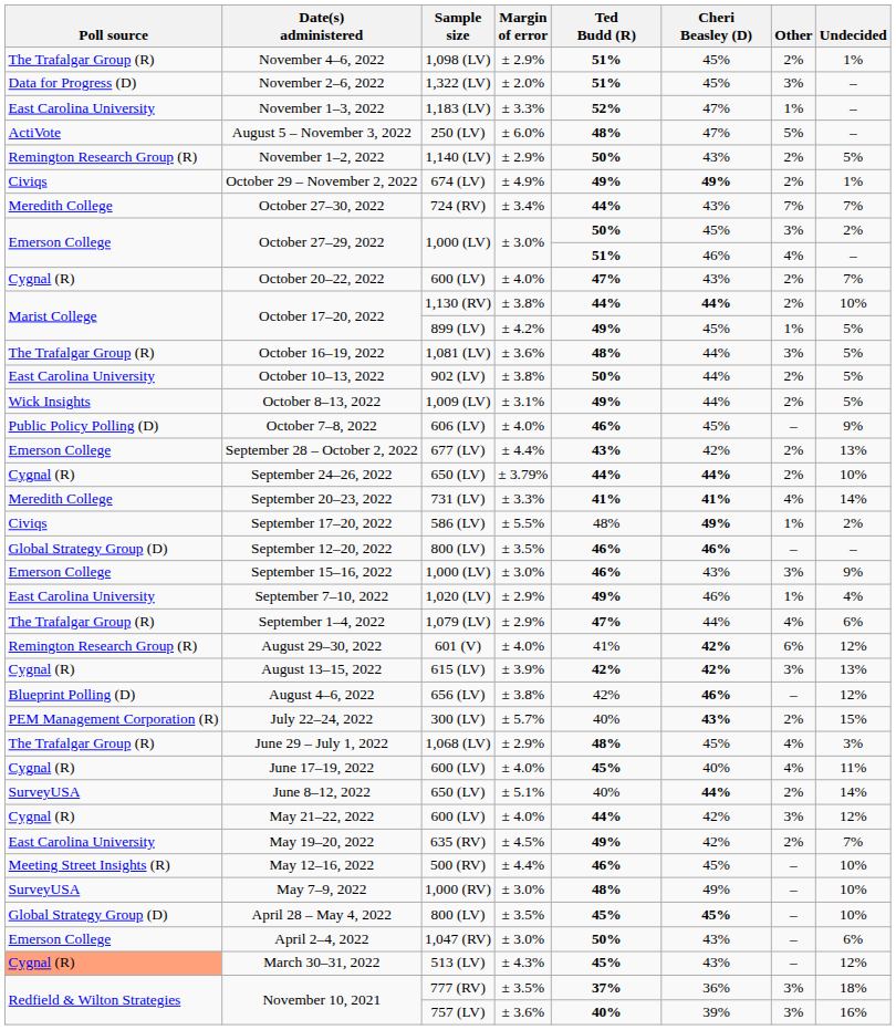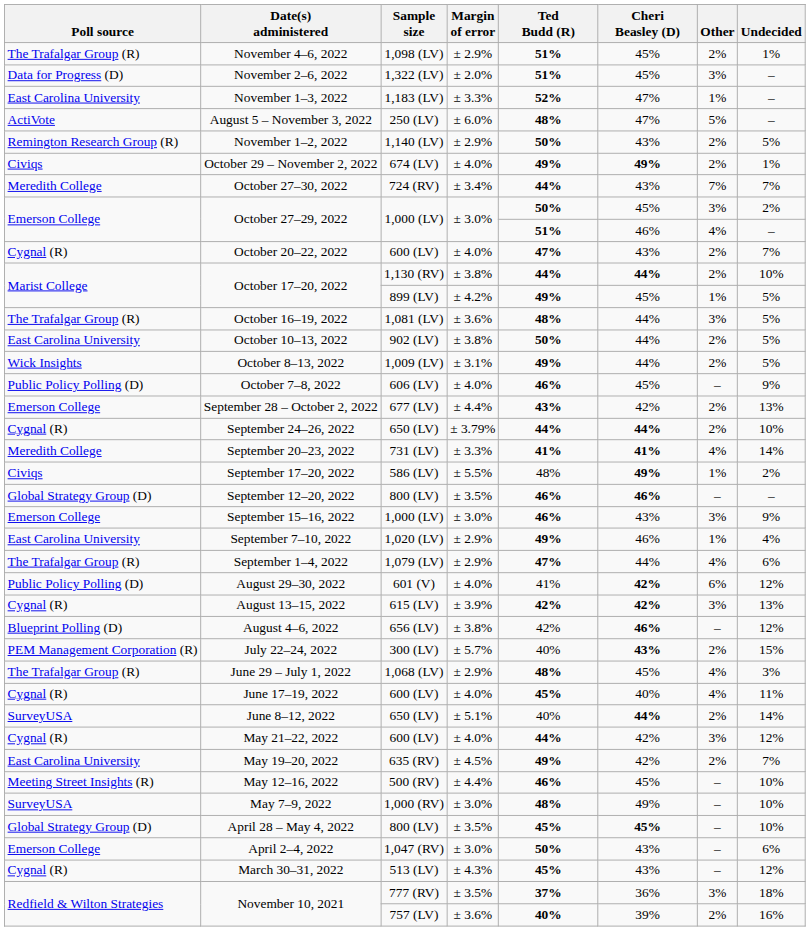October 29 – November 2, 2022 | Margin of error: ± 4.9% -> ± 4.0%
August 29–30, 2022 | Poll source: Remington Research Group (R) -> Public Policy Polling (D)
March 30–31, 2022 | Poll source: lightsalmon background -> no background
November 10, 2021 / 757 (LV) | Other: 3% -> 2%
